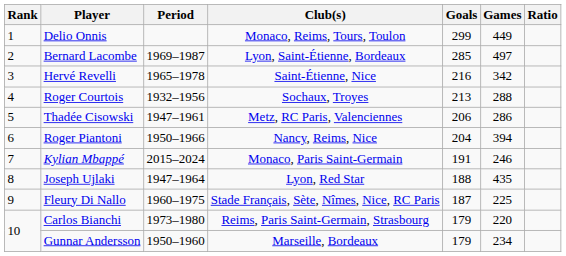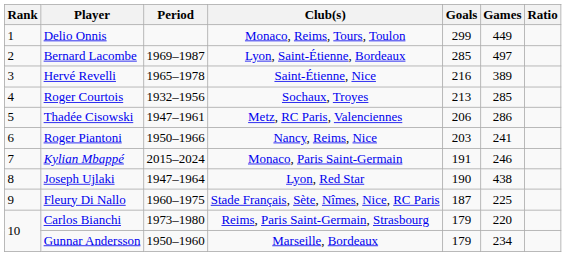Hervé Revelli | Games: 342 -> 389
Roger Courtois | Games: 288 -> 285
Roger Piantoni | Goals: 204 -> 203
Roger Piantoni | Games: 394 -> 241
Joseph Ujlaki | Goals: 188 -> 190
Joseph Ujlaki | Games: 435 -> 438
